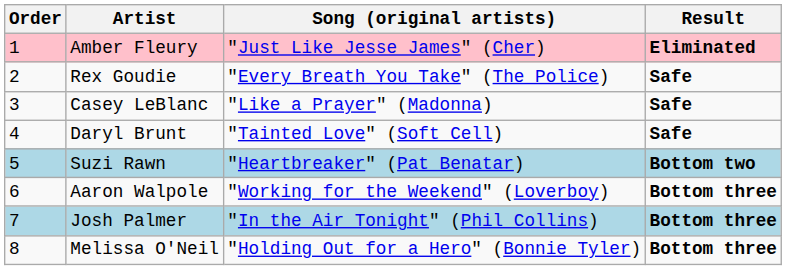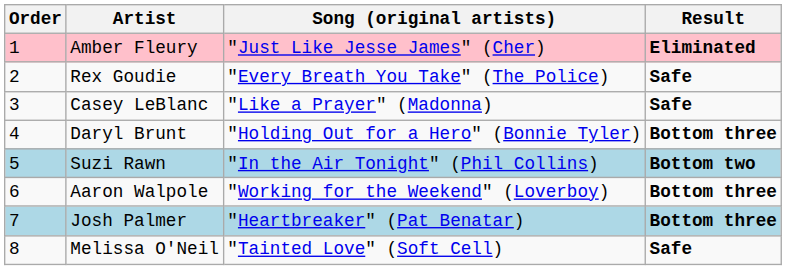Daryl Brunt | Song (original artists): "Tainted Love" (Soft Cell) -> "Holding Out for a Hero" (Bonnie Tyler)
Daryl Brunt | Result: Safe -> Bottom three
Suzi Rawn | Song (original artists): "Heartbreaker" (Pat Benatar) -> "In the Air Tonight" (Phil Collins)
Josh Palmer | Song (original artists): "In the Air Tonight" (Phil Collins) -> "Heartbreaker" (Pat Benatar)
Melissa O'Neil | Song (original artists): "Holding Out for a Hero" (Bonnie Tyler) -> "Tainted Love" (Soft Cell)
Melissa O'Neil | Result: Bottom three -> Safe
